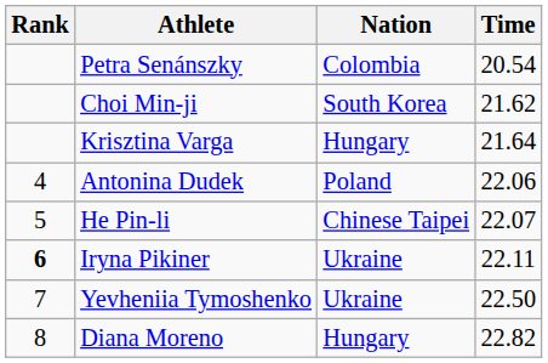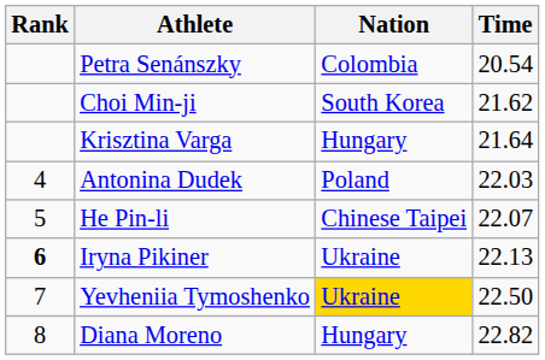Antonina Dudek | Time: 22.06 -> 22.03
Iryna Pikiner | Time: 22.11 -> 22.13
Yevheniia Tymoshenko | Nation: no background -> gold background
